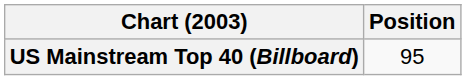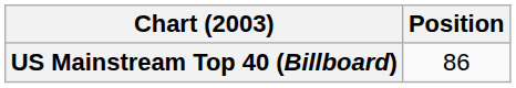US Mainstream Top 40 (Billboard) | Position: 95 -> 86
